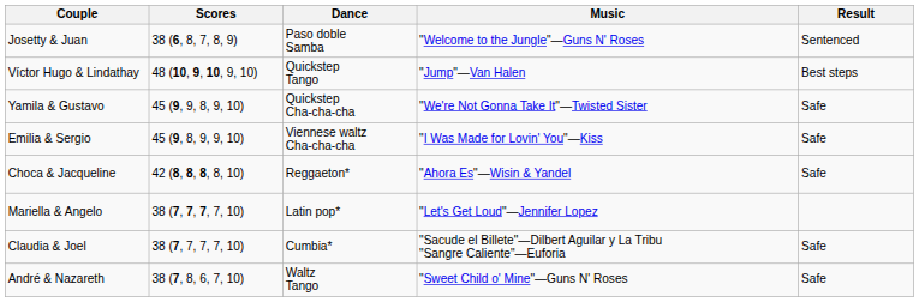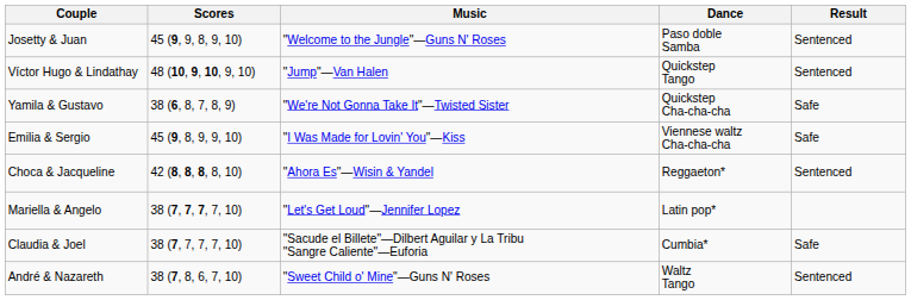columns swapped: Dance <-> Music
Josetty & Juan | Scores: 38 (6, 8, 7, 8, 9) -> 45 (9, 9, 8, 9, 10)
Víctor Hugo & Lindathay | Result: Best steps -> Sentenced
Yamila & Gustavo | Scores: 45 (9, 9, 8, 9, 10) -> 38 (6, 8, 7, 8, 9)
Choca & Jacqueline | Result: Safe -> Sentenced
André & Nazareth | Result: Safe -> Sentenced
